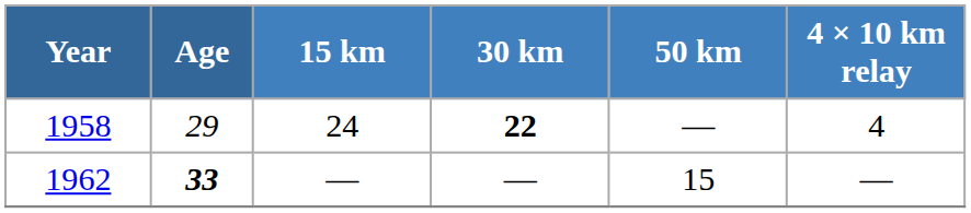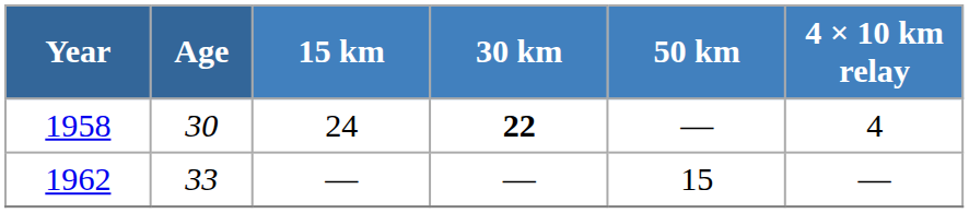1958 | Age: 29 -> 30
1962 | Age: bold -> normal
